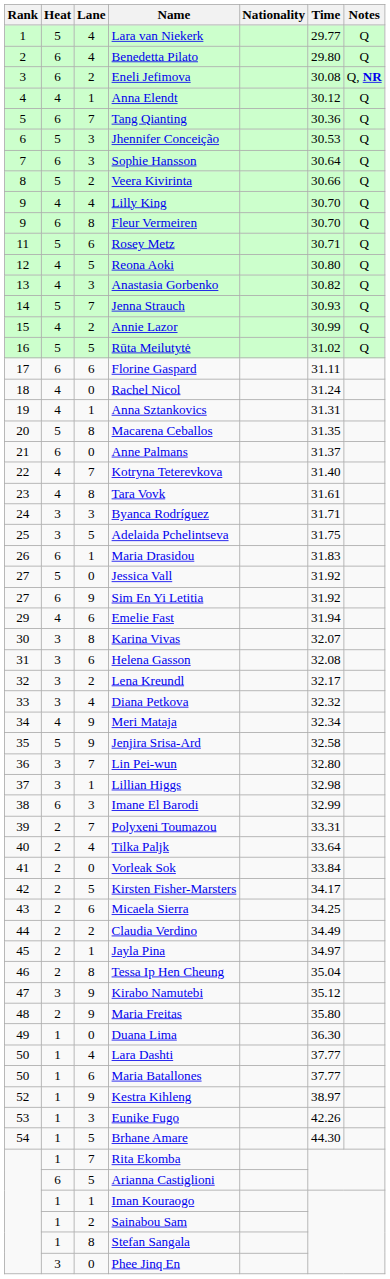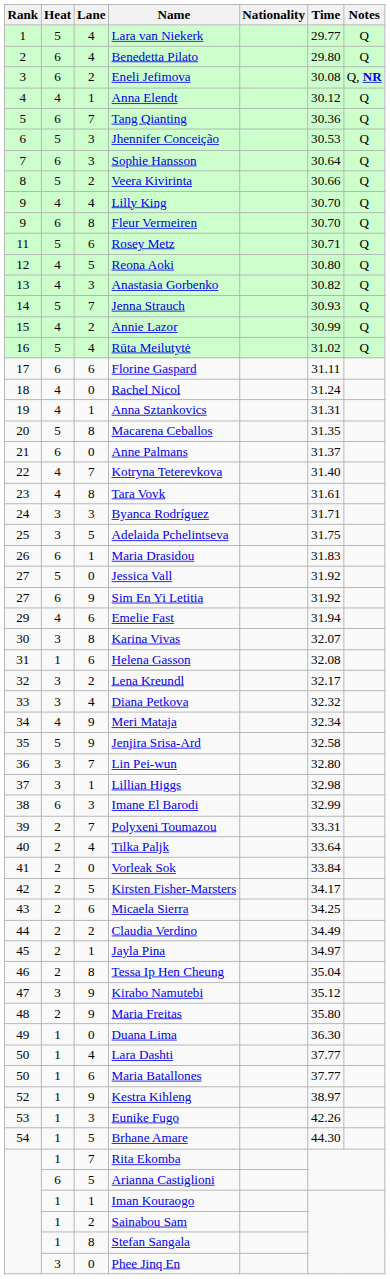Rūta Meilutytė | Lane: 5 -> 4
Helena Gasson | Heat: 3 -> 1
